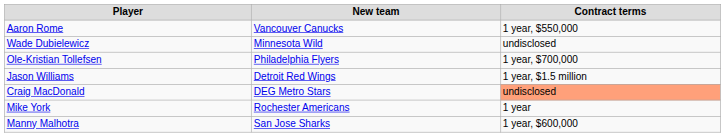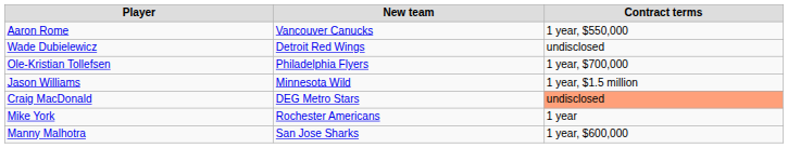Wade Dubielewicz | New team: Minnesota Wild -> Detroit Red Wings
Jason Williams | New team: Detroit Red Wings -> Minnesota Wild
